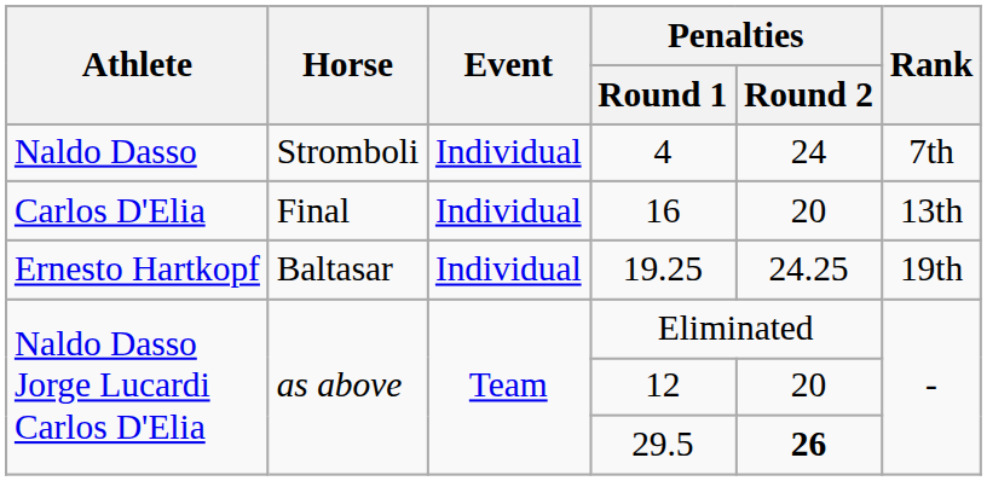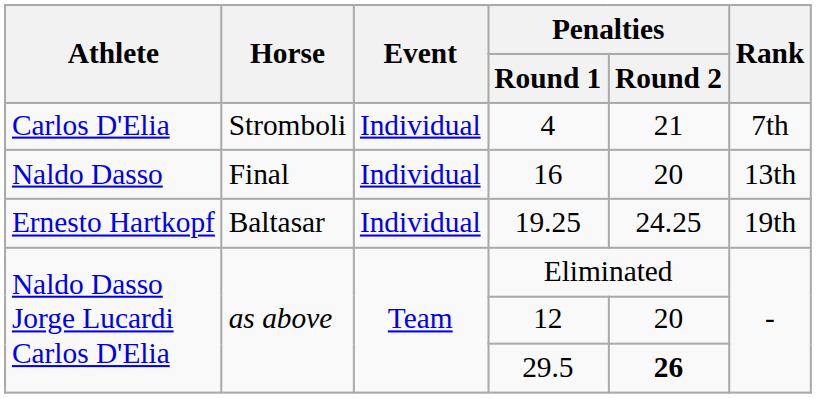4 | Athlete: Naldo Dasso -> Carlos D'Elia
4 | Penalties / Round 2: 24 -> 21
16 | Athlete: Carlos D'Elia -> Naldo Dasso
